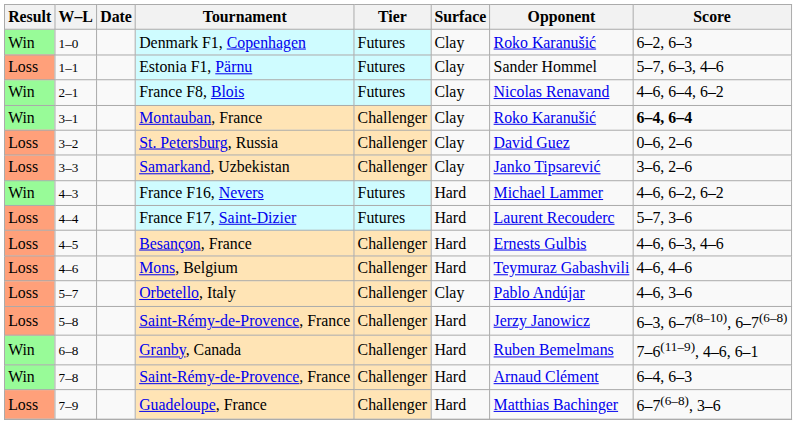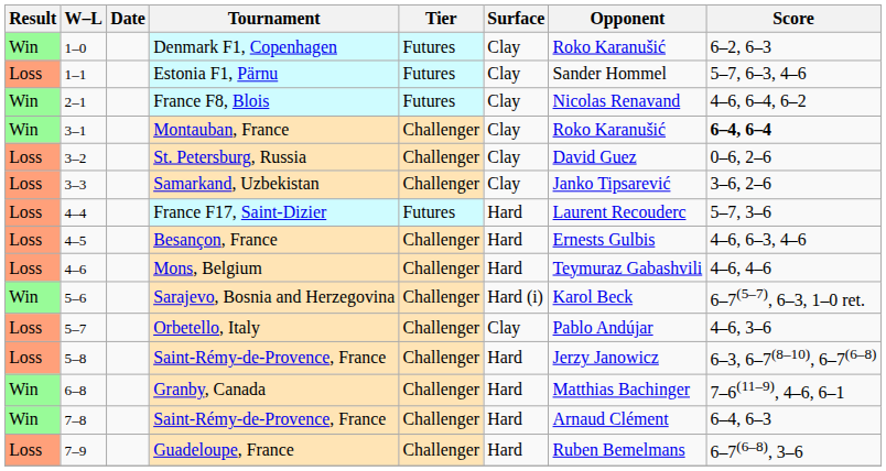- row: Win | 4–3 | France F16, Nevers | Futures | Hard | Michael Lammer | 4–6, 6–2, 6–2
+ row: Win | 5–6 | Sarajevo, Bosnia and Herzegovina | Challenger | Hard (i) | Karol Beck | 6–7(5–7), 6–3, 1–0 ret.
Granby, Canada | Opponent: Ruben Bemelmans -> Matthias Bachinger
Guadeloupe, France | Opponent: Matthias Bachinger -> Ruben Bemelmans
